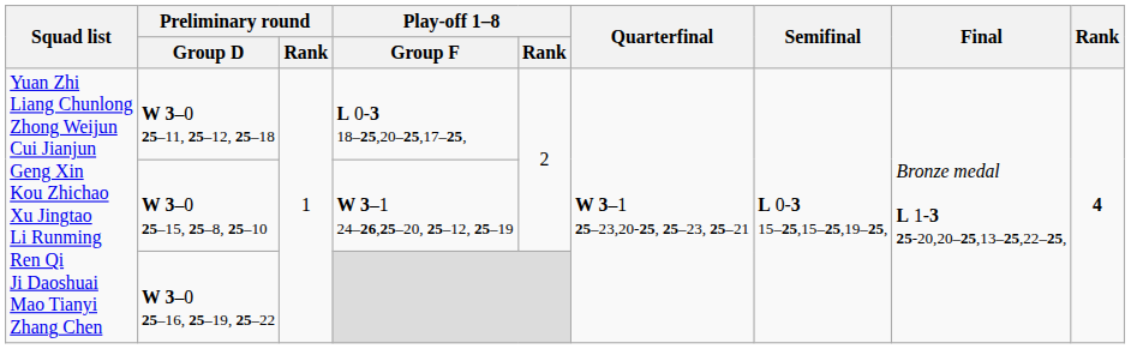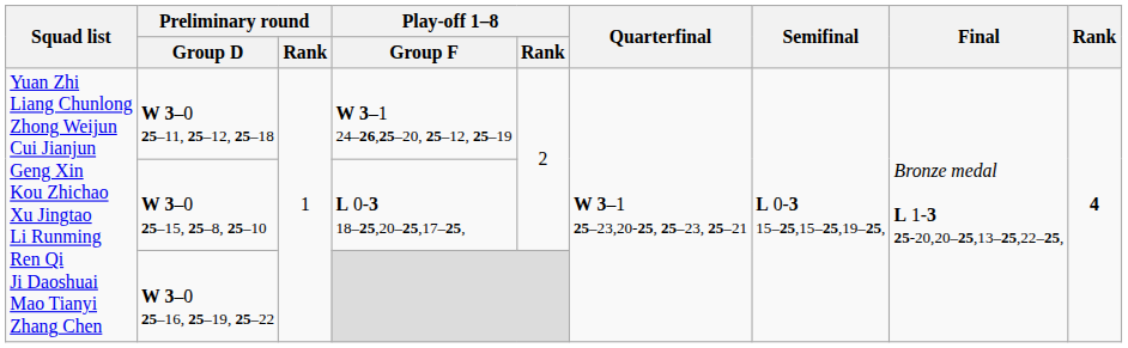W 3–0 25–11, 25–12, 25–18 | Play-off 1–8 / Group F: L 0-3 18–25,20–25,17–25, -> W 3–1 24–26,25–20, 25–12, 25–19
W 3–0 25–15, 25–8, 25–10 | Play-off 1–8 / Group F: W 3–1 24–26,25–20, 25–12, 25–19 -> L 0-3 18–25,20–25,17–25,
